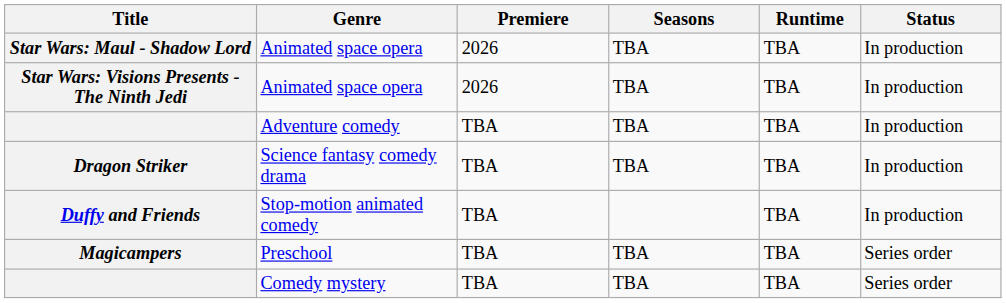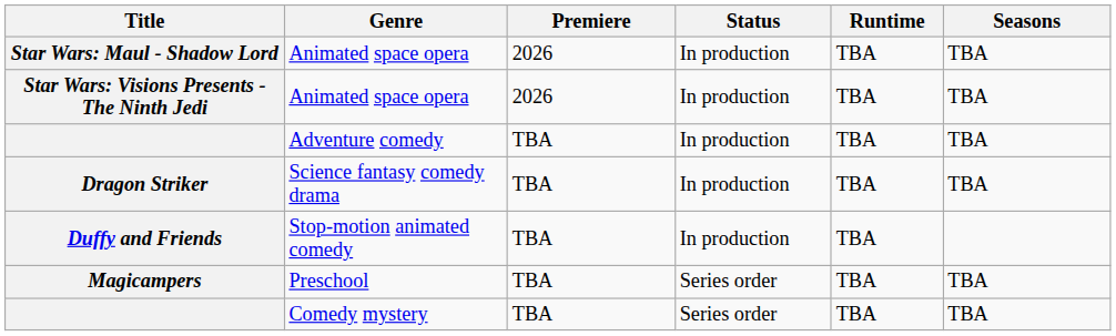columns swapped: Seasons <-> Status
